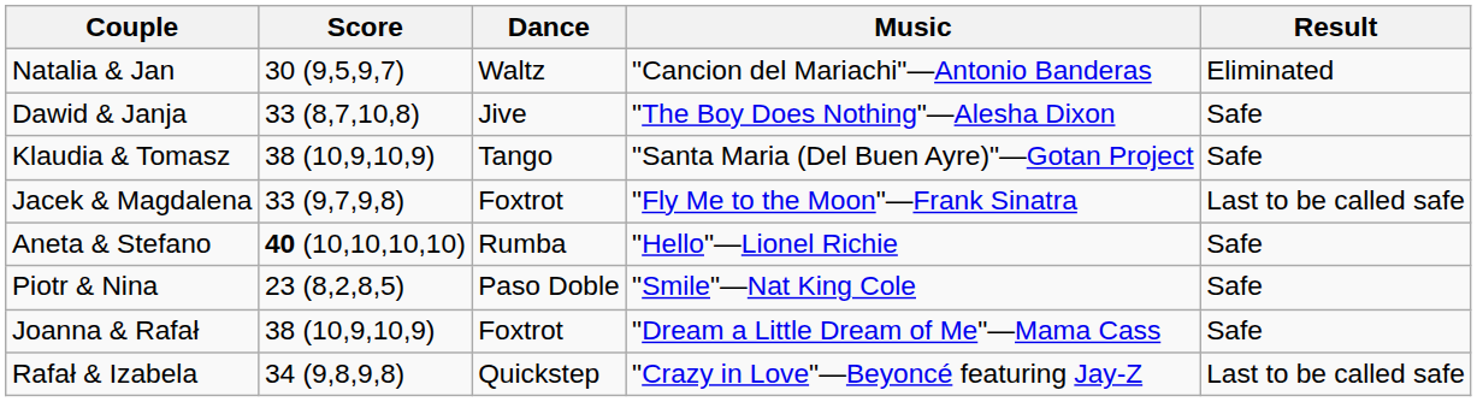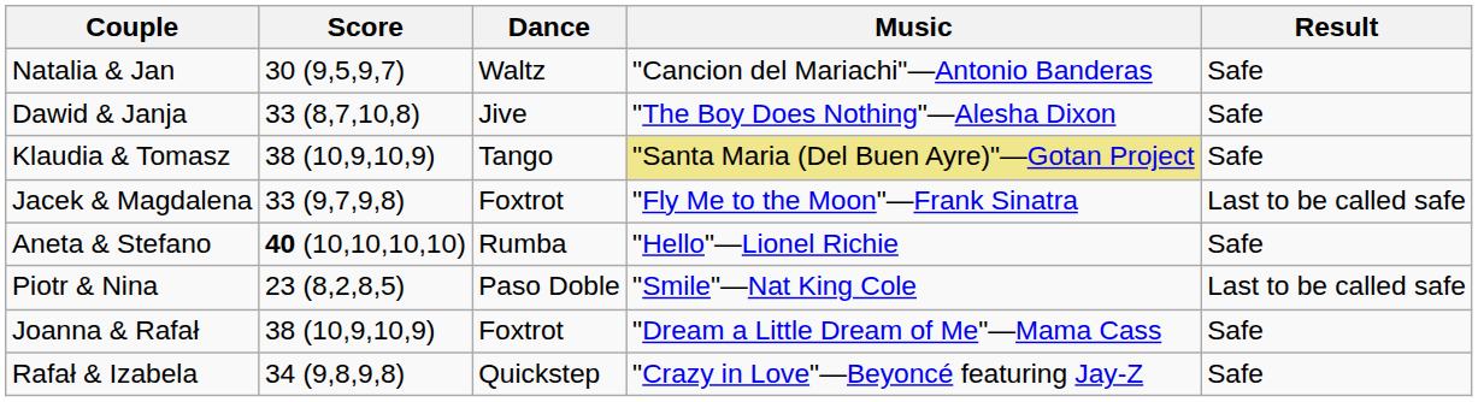Natalia & Jan | Result: Eliminated -> Safe
Klaudia & Tomasz | Music: no background -> khaki background
Piotr & Nina | Result: Safe -> Last to be called safe
Rafał & Izabela | Result: Last to be called safe -> Safe
